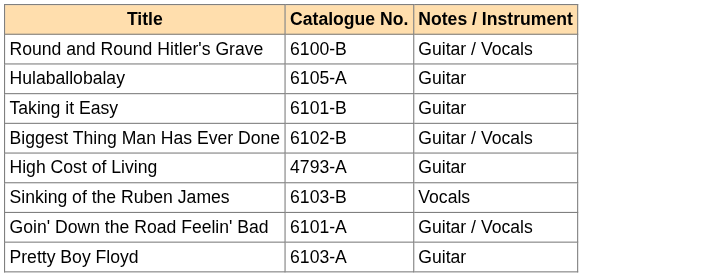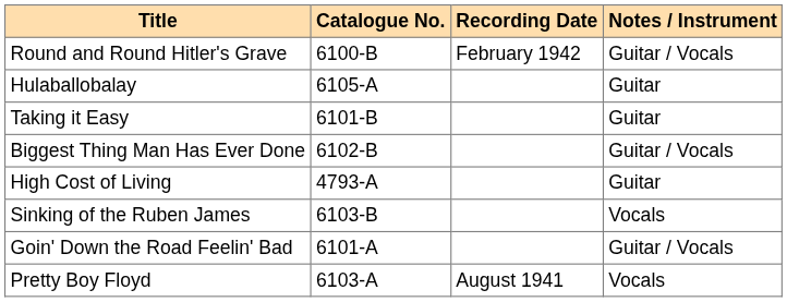+ column: Recording Date | February 1942 | August 1941
Pretty Boy Floyd | Notes / Instrument: Guitar -> Vocals
